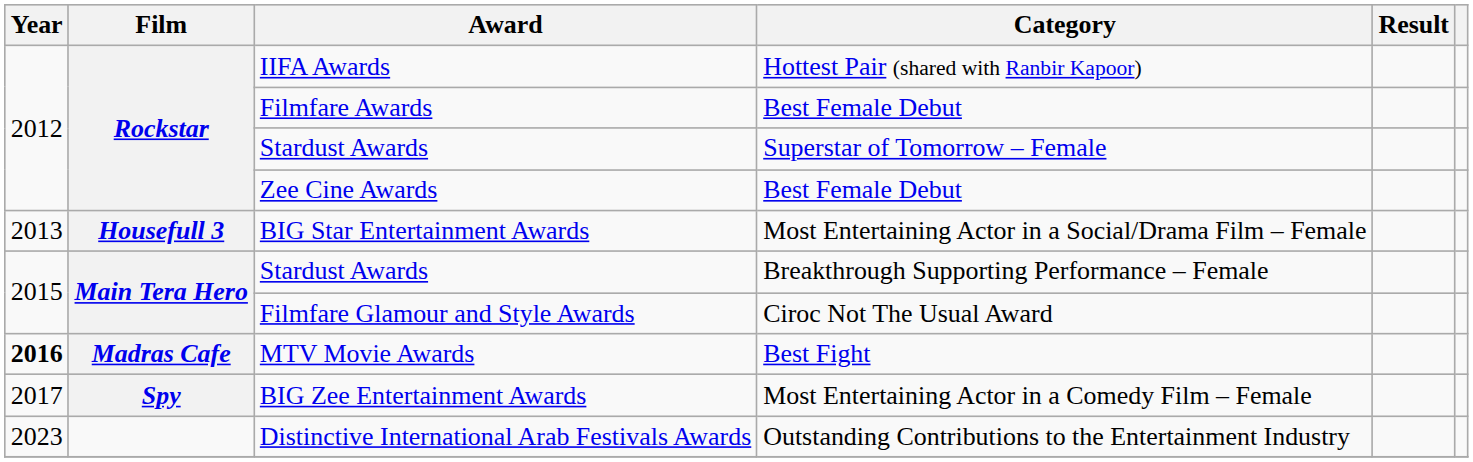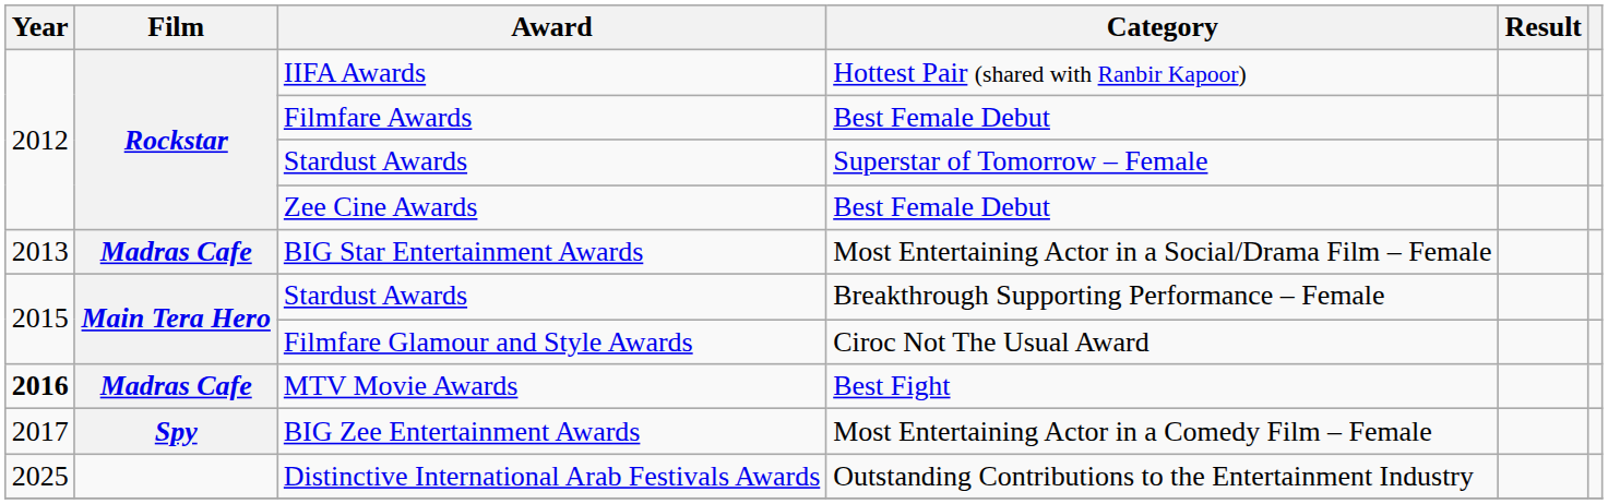BIG Star Entertainment Awards | Film: Housefull 3 -> Madras Cafe
Distinctive International Arab Festivals Awards | Year: 2023 -> 2025
